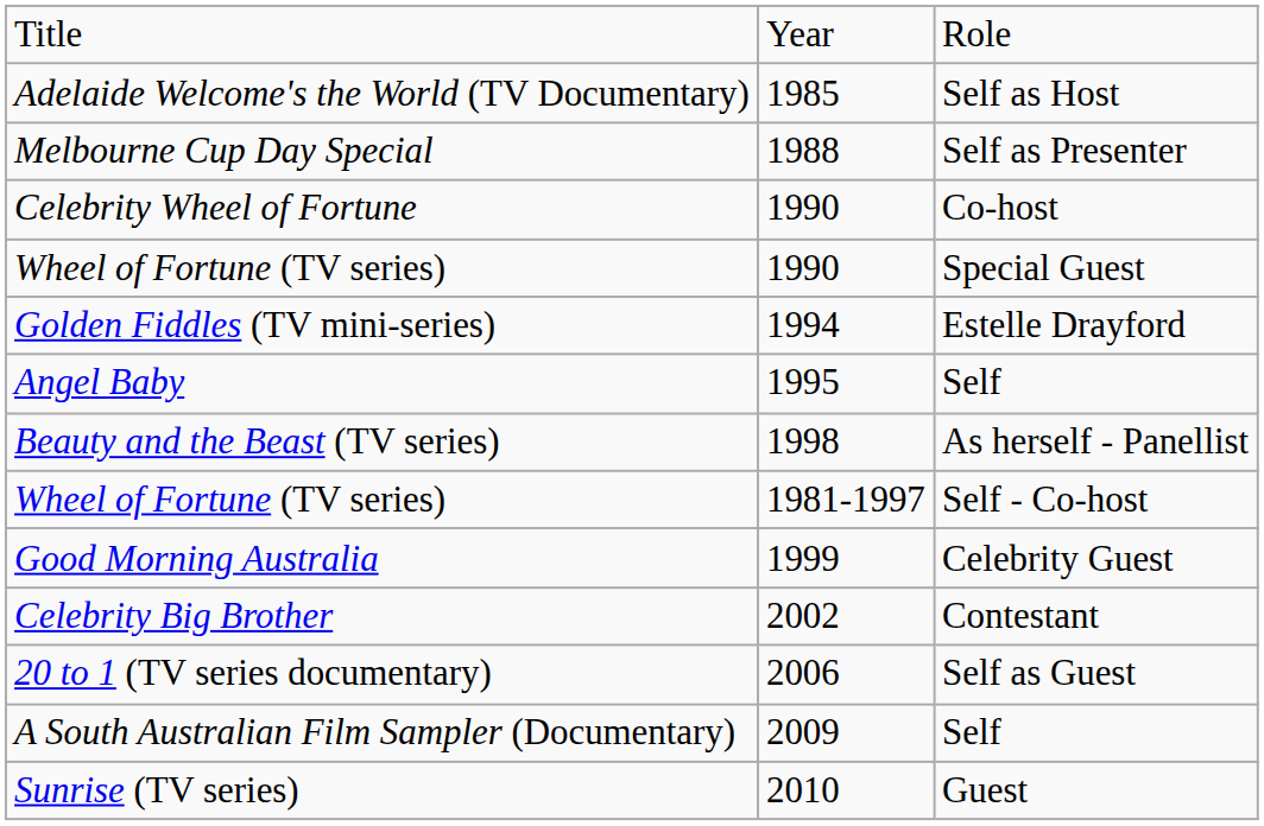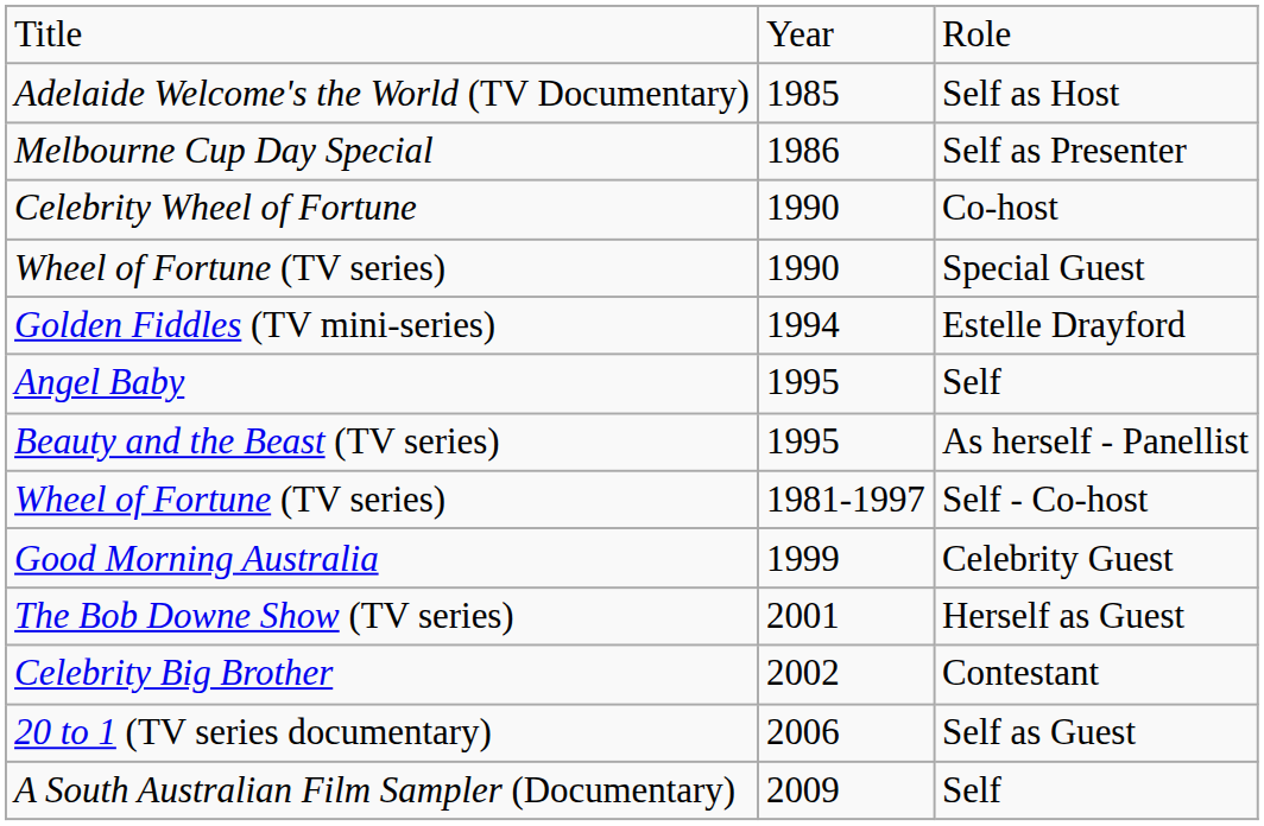Melbourne Cup Day Special | column 2: 1988 -> 1986
Beauty and the Beast (TV series) | column 2: 1998 -> 1995
+ row: The Bob Downe Show (TV series) | 2001 | Herself as Guest
- row: Sunrise (TV series) | 2010 | Guest
